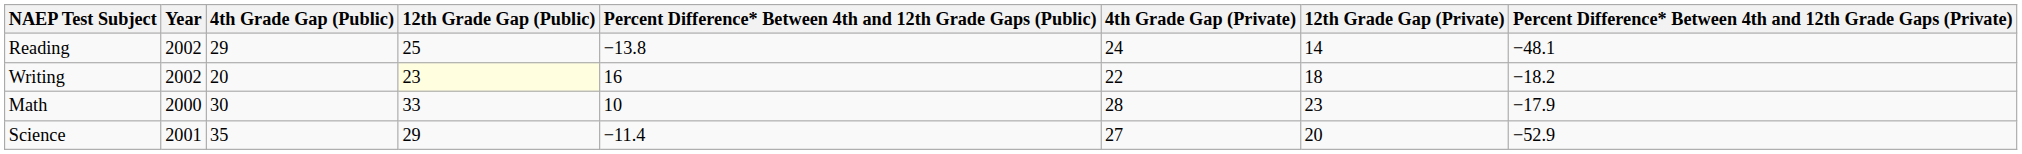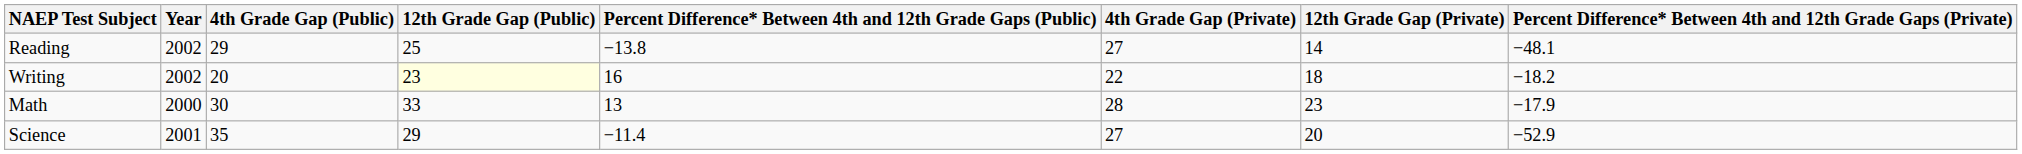Reading | 4th Grade Gap (Private): 24 -> 27
Math | Percent Difference* Between 4th and 12th Grade Gaps (Public): 10 -> 13
